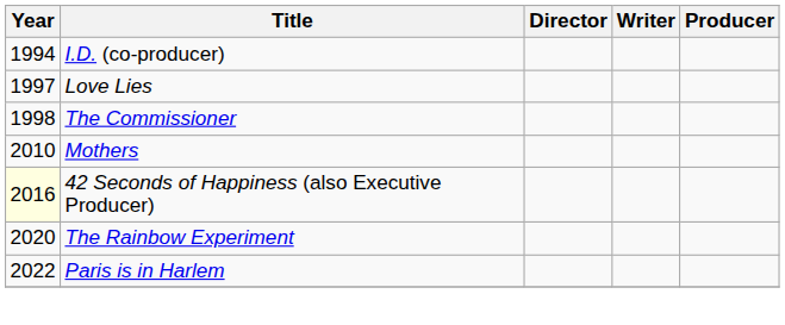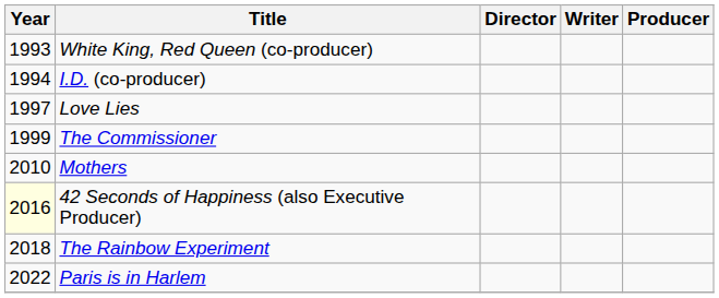+ row: 1993 | White King, Red Queen (co-producer)
The Commissioner | Year: 1998 -> 1999
The Rainbow Experiment | Year: 2020 -> 2018
